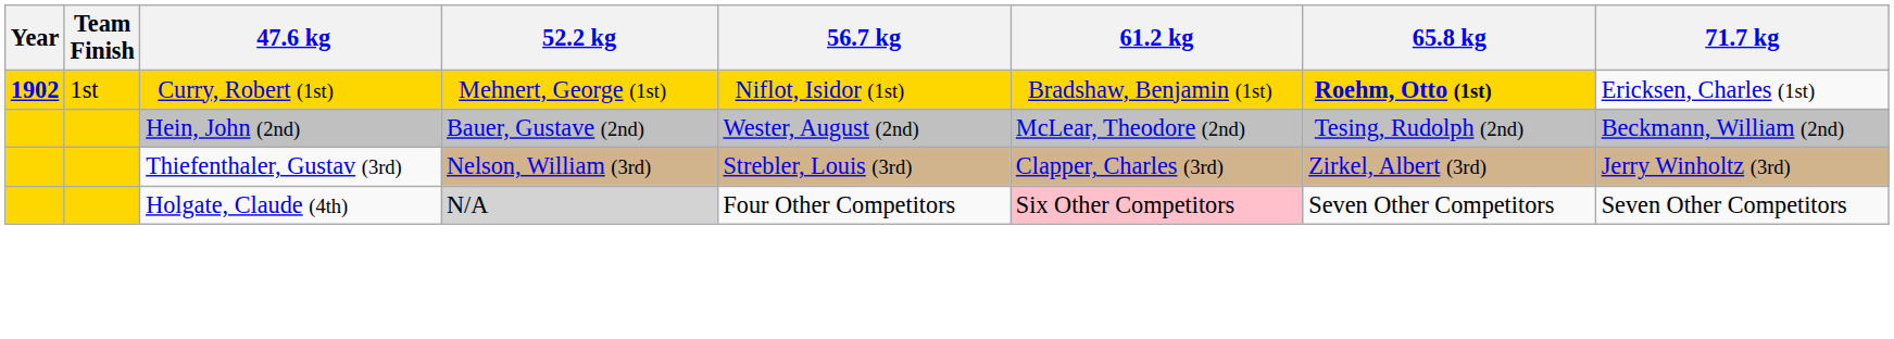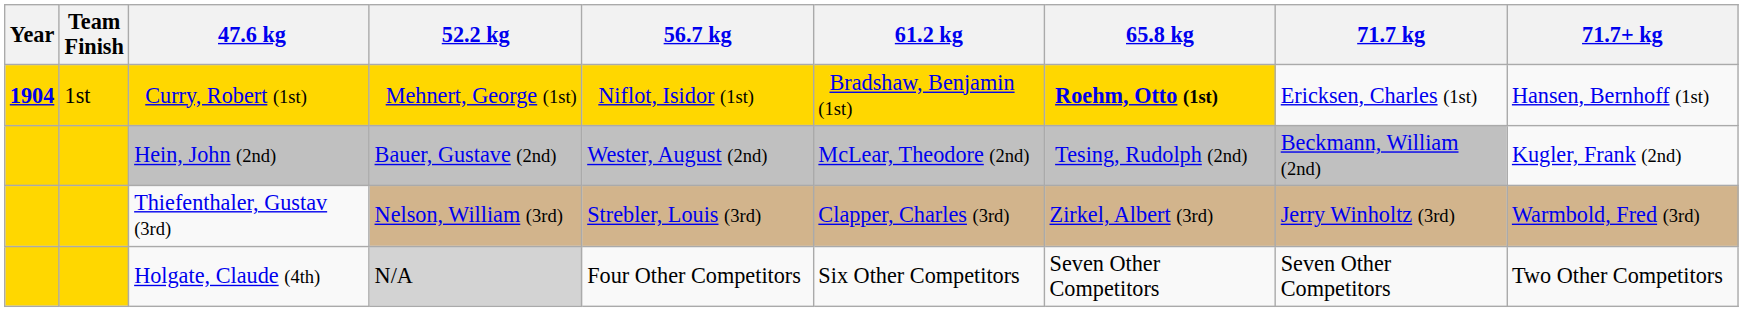+ column: 71.7+ kg | Hansen, Bernhoff (1st) | Kugler, Frank (2nd) | Warmbold, Fred (3rd) | Two Other Competitors
Curry, Robert (1st) | Year: 1902 -> 1904
Holgate, Claude (4th) | 61.2 kg: pink background -> no background
